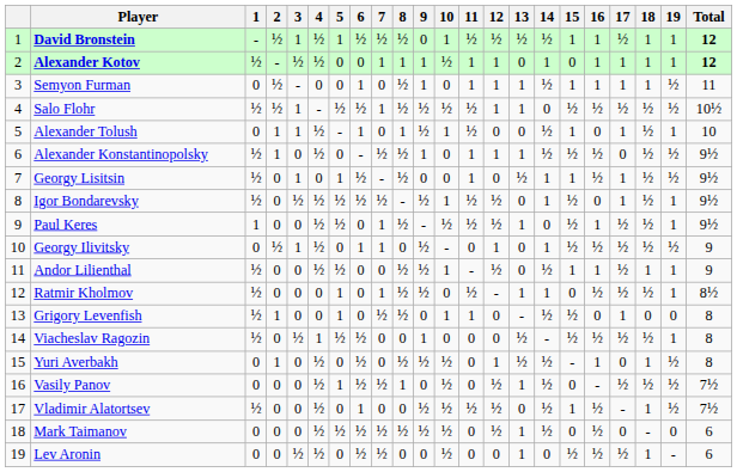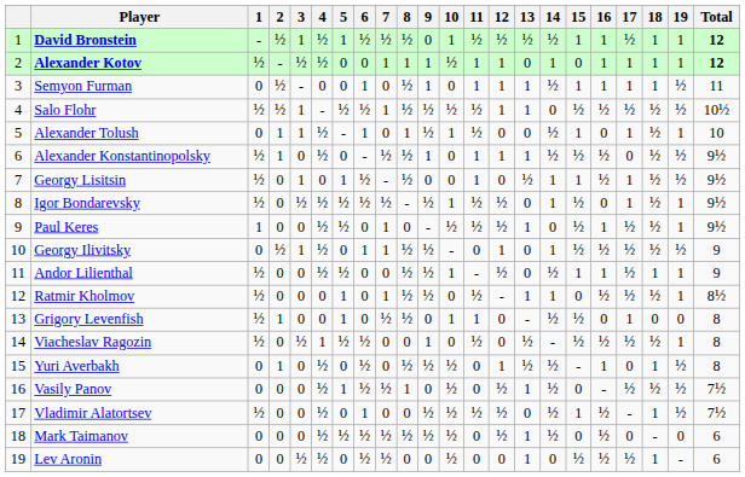Paul Keres | 8: ½ -> 0
Georgy Ilivitsky | 8: 0 -> ½
Viacheslav Ragozin | 11: 0 -> ½
